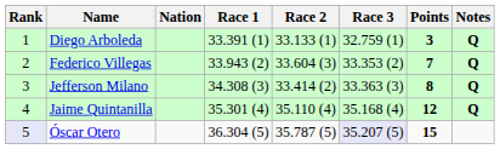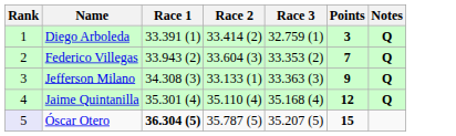- column: Nation
Diego Arboleda | Race 2: 33.133 (1) -> 33.414 (2)
Jefferson Milano | Race 2: 33.414 (2) -> 33.133 (1)
Jefferson Milano | Points: 8 -> 9
Óscar Otero | Race 1: normal -> bold
Óscar Otero | Race 3: lavender background -> no background
